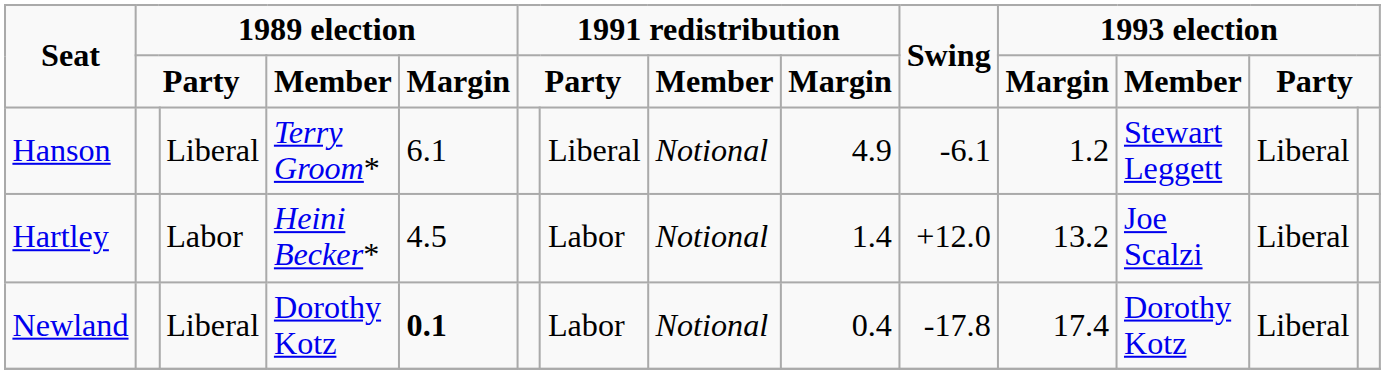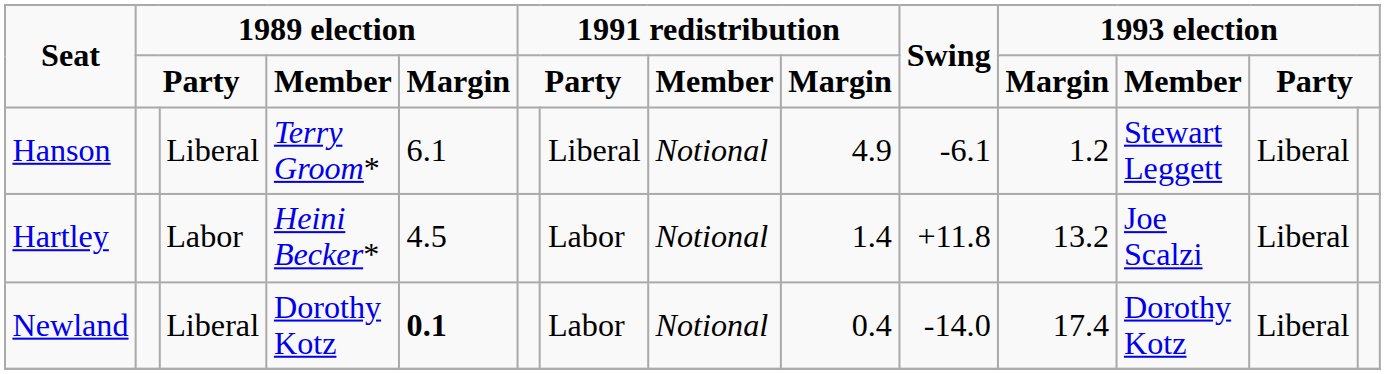Hartley | Swing: +12.0 -> +11.8
Newland | Swing: -17.8 -> -14.0
